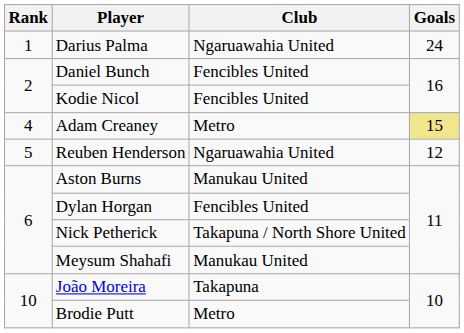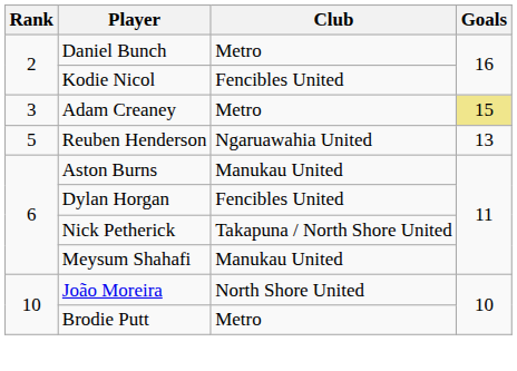- row: 1 | Darius Palma | Ngaruawahia United | 24
Daniel Bunch | Club: Fencibles United -> Metro
Adam Creaney | Rank: 4 -> 3
Reuben Henderson | Goals: 12 -> 13
João Moreira | Club: Takapuna -> North Shore United
